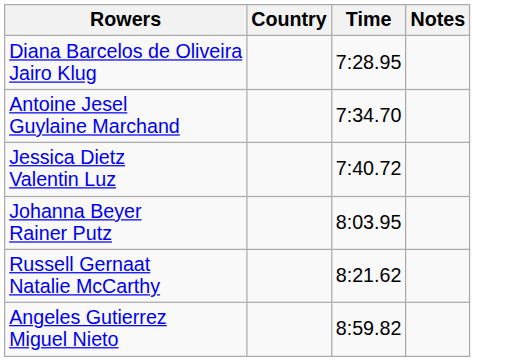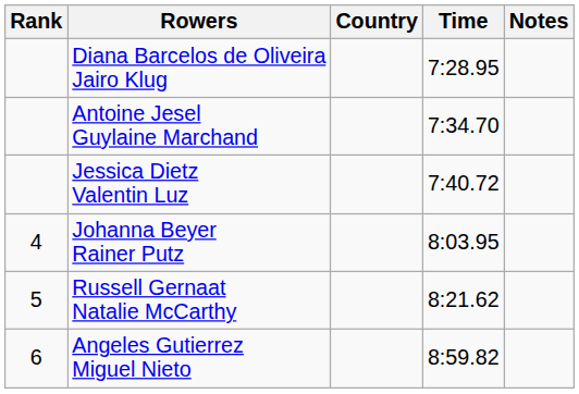+ column: Rank | 4 | 5 | 6
